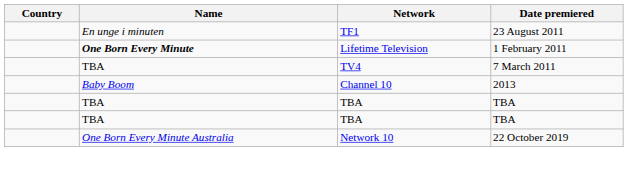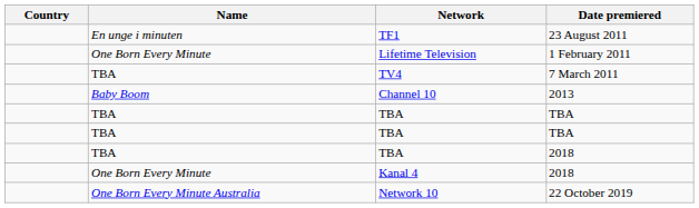Lifetime Television | Name: bold -> normal
+ row: TBA | TBA | 2018
+ row: One Born Every Minute | Kanal 4 | 2018
